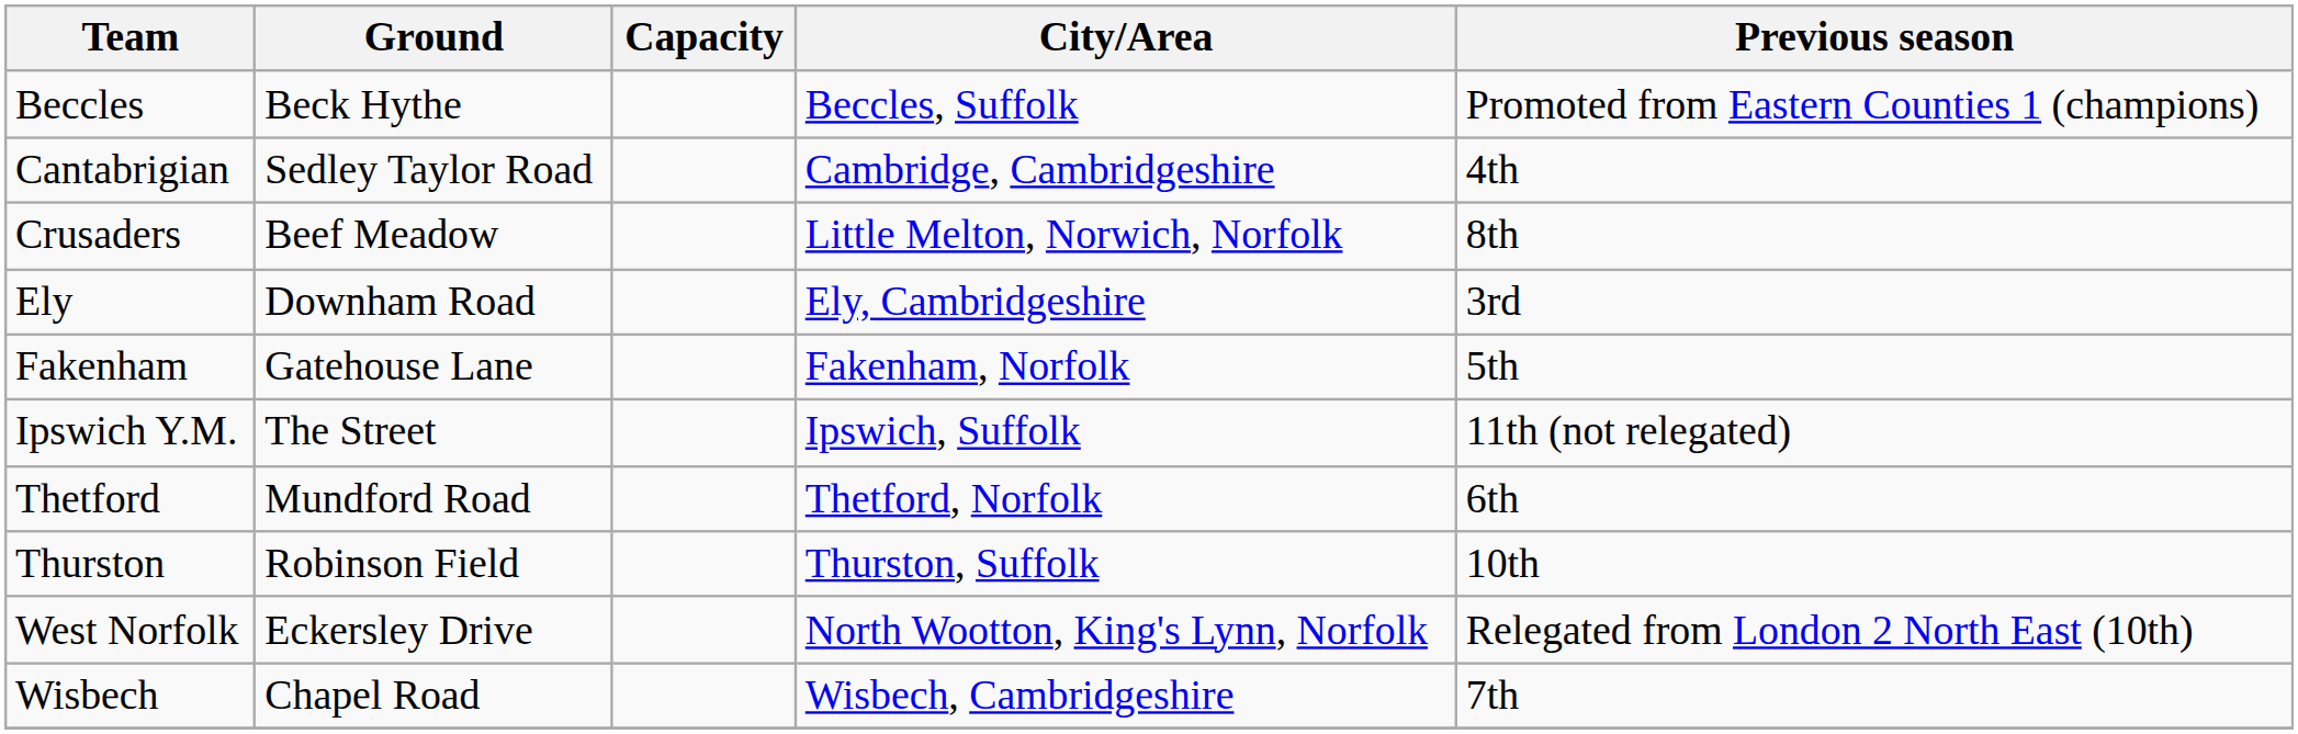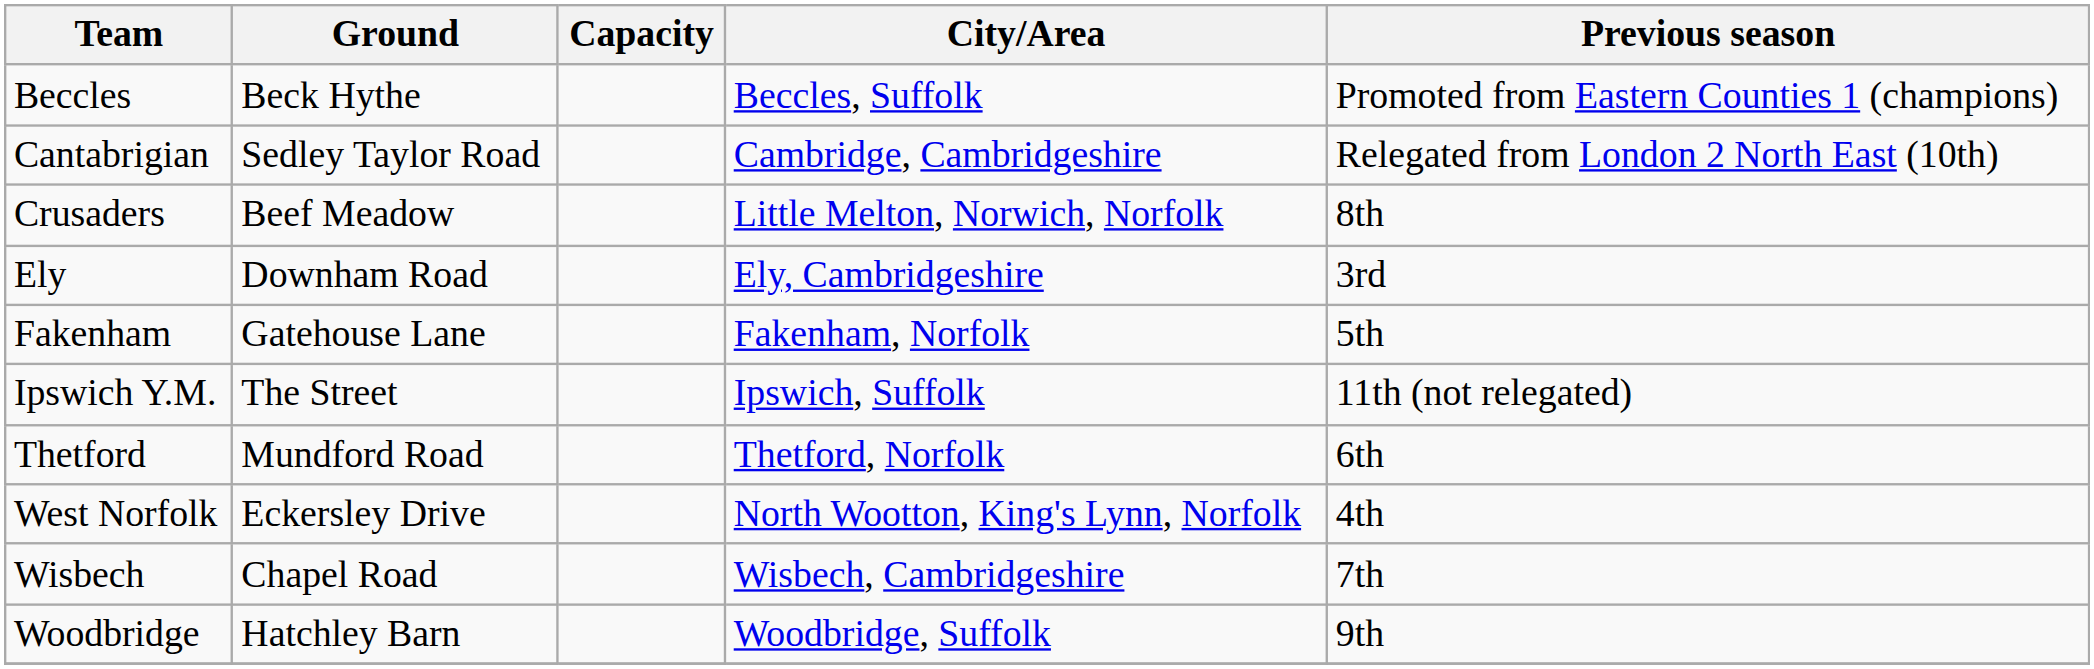Cantabrigian | Previous season: 4th -> Relegated from London 2 North East (10th)
- row: Thurston | Robinson Field | Thurston, Suffolk | 10th
West Norfolk | Previous season: Relegated from London 2 North East (10th) -> 4th
+ row: Woodbridge | Hatchley Barn | Woodbridge, Suffolk | 9th
